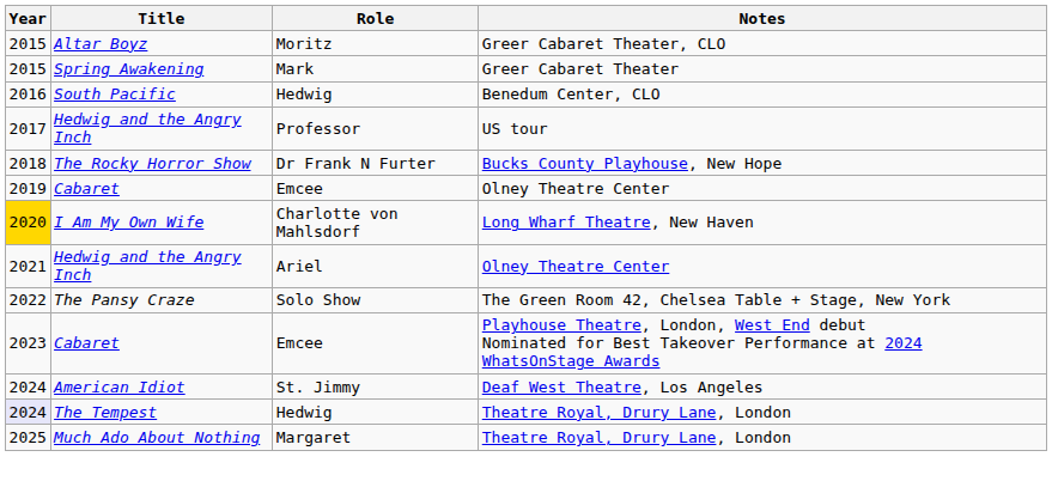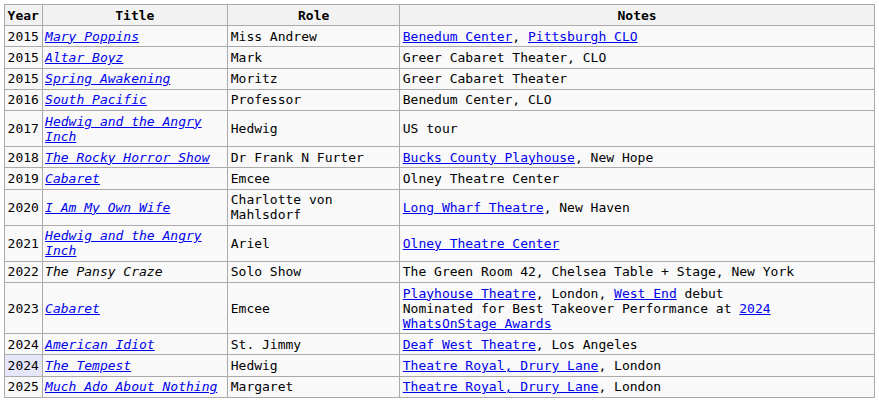+ row: 2015 | Mary Poppins | Miss Andrew | Benedum Center, Pittsburgh CLO
Altar Boyz | Role: Moritz -> Mark
Spring Awakening | Role: Mark -> Moritz
South Pacific | Role: Hedwig -> Professor
Hedwig and the Angry Inch / US tour | Role: Professor -> Hedwig
I Am My Own Wife | Year: gold background -> no background
